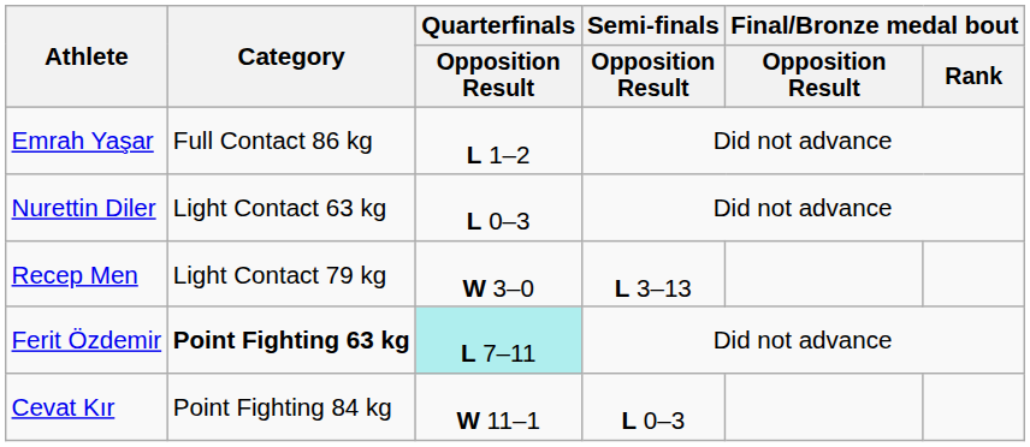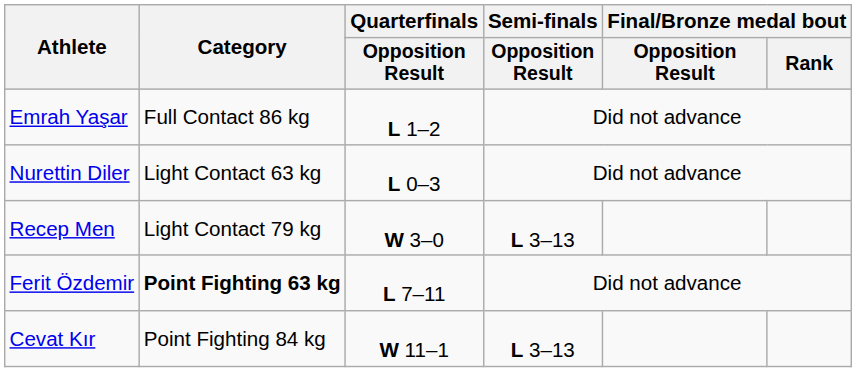Ferit Özdemir | Quarterfinals / Opposition Result: paleturquoise background -> no background
Cevat Kır | Semi-finals / Opposition Result: L 0–3 -> L 3–13
